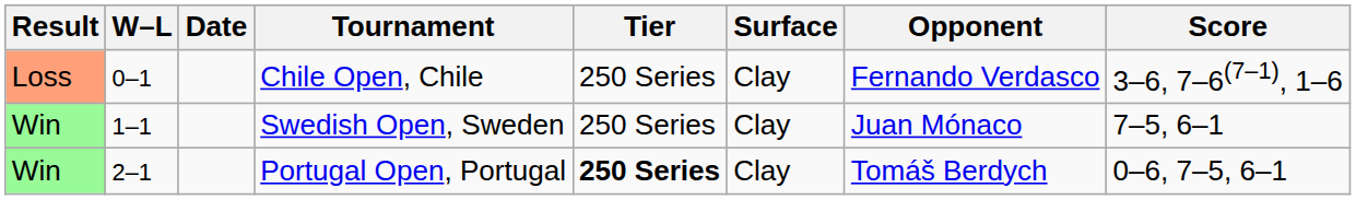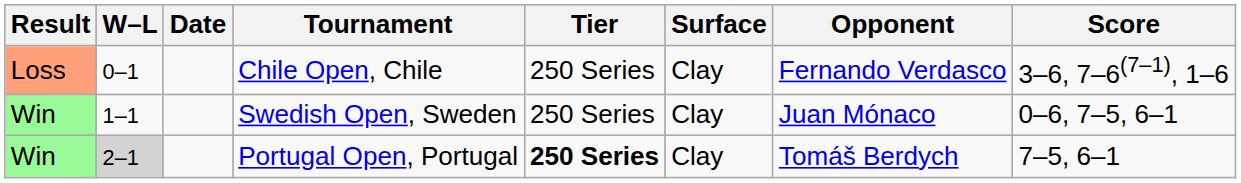Swedish Open, Sweden | Score: 7–5, 6–1 -> 0–6, 7–5, 6–1
Portugal Open, Portugal | W–L: no background -> lightgrey background
Portugal Open, Portugal | Score: 0–6, 7–5, 6–1 -> 7–5, 6–1
